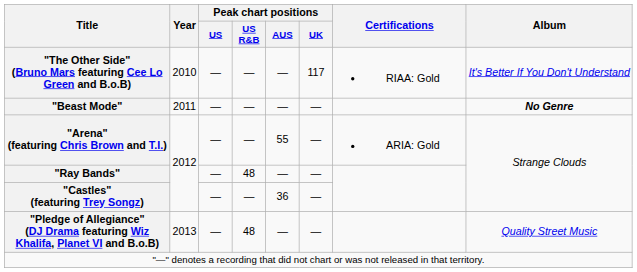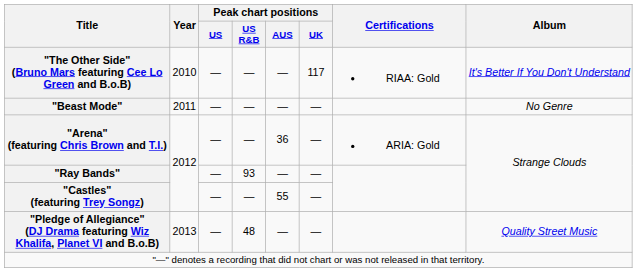"Beast Mode" | Album: bold -> normal
"Arena" (featuring Chris Brown and T.I.) | Peak chart positions / AUS: 55 -> 36
"Ray Bands" | Peak chart positions / US R&B: 48 -> 93
"Castles" (featuring Trey Songz) | Peak chart positions / AUS: 36 -> 55
